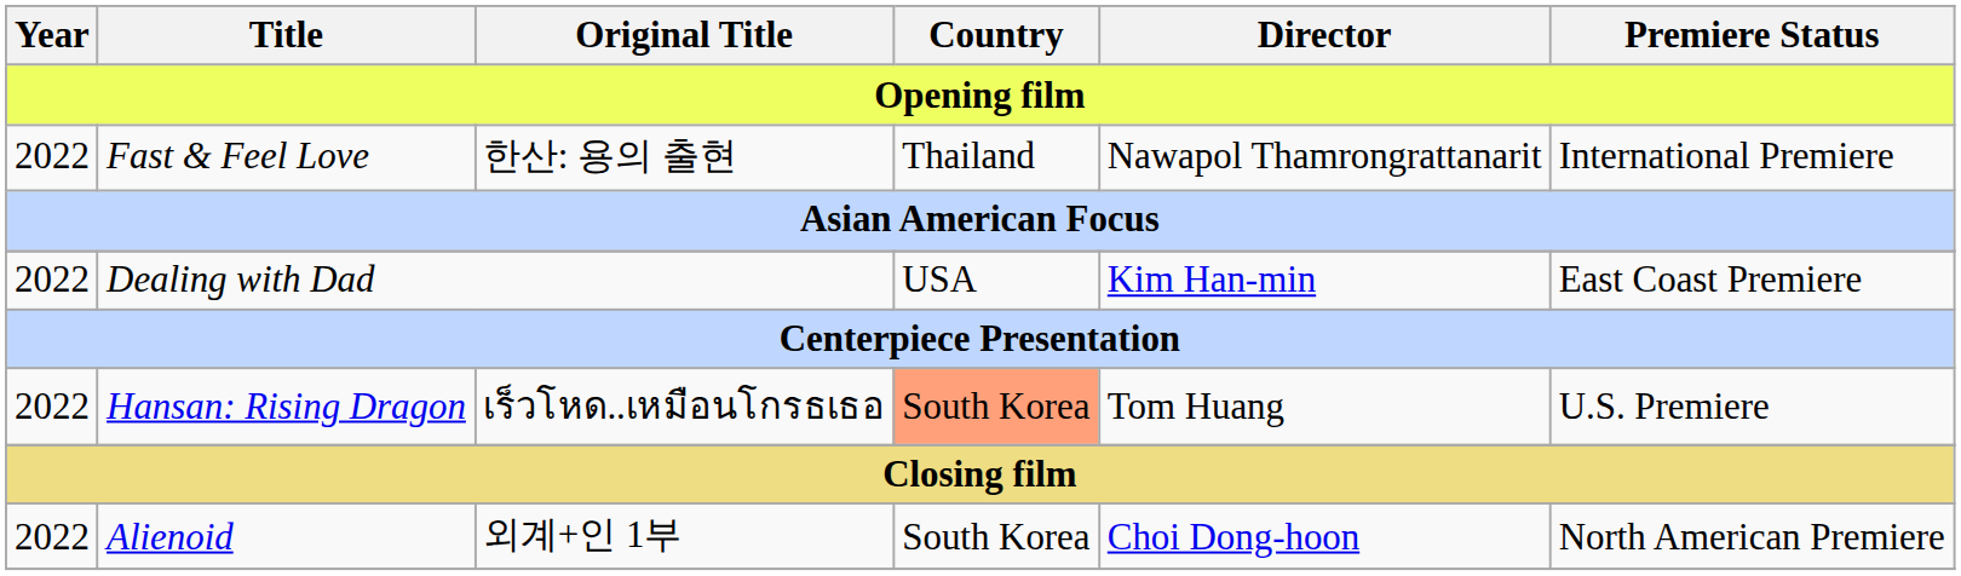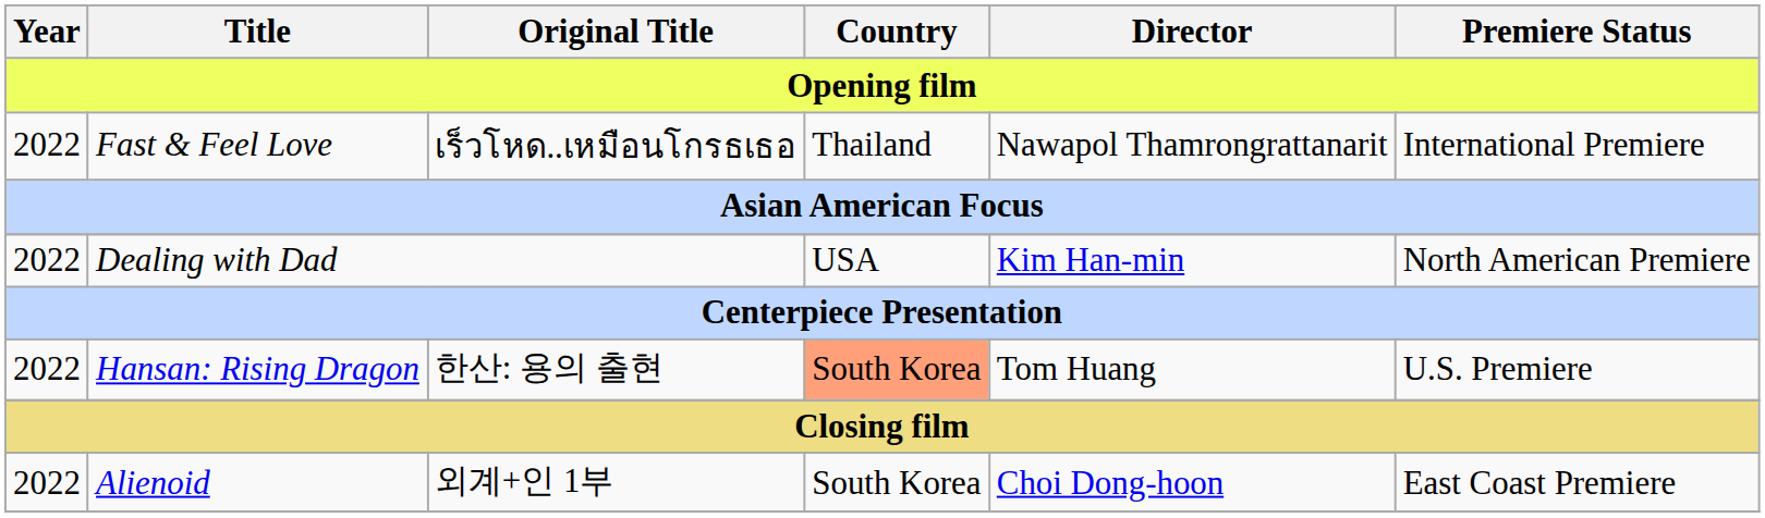Fast & Feel Love | Original Title: 한산: 용의 출현 -> เร็วโหด..เหมือนโกรธเธอ
Dealing with Dad | Premiere Status: East Coast Premiere -> North American Premiere
Hansan: Rising Dragon | Original Title: เร็วโหด..เหมือนโกรธเธอ -> 한산: 용의 출현
Alienoid | Premiere Status: North American Premiere -> East Coast Premiere
